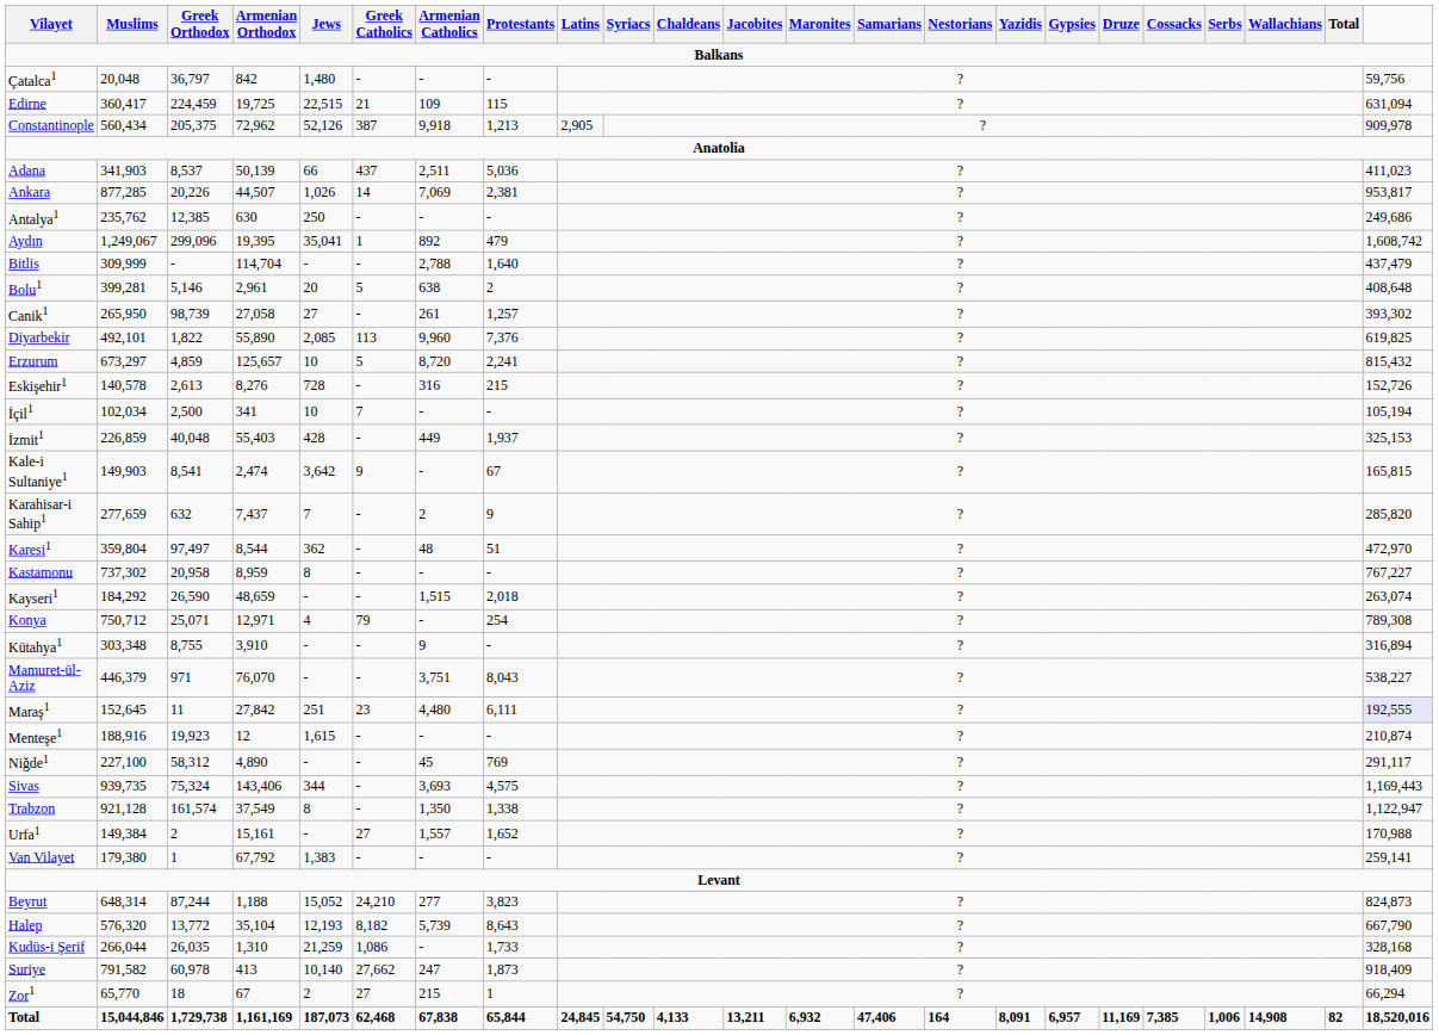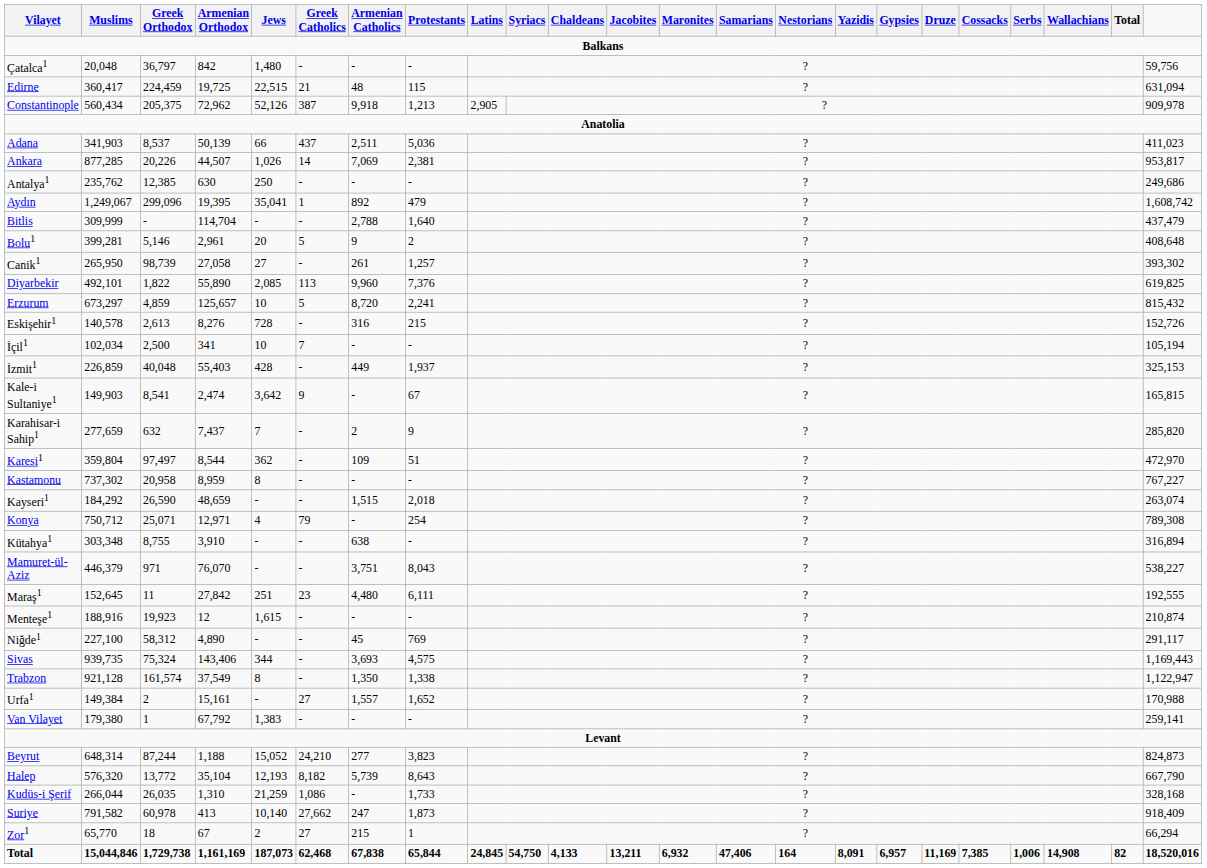Edirne | Armenian Catholics: 109 -> 48
Bolu1 | Armenian Catholics: 638 -> 9
Karesi1 | Armenian Catholics: 48 -> 109
Kütahya1 | Armenian Catholics: 9 -> 638
Maraş1 | column 23: lavender background -> no background
